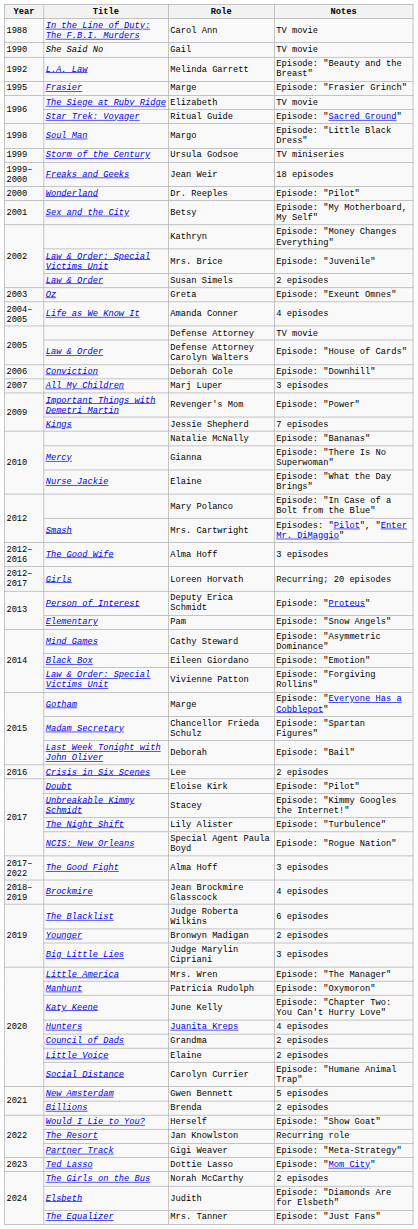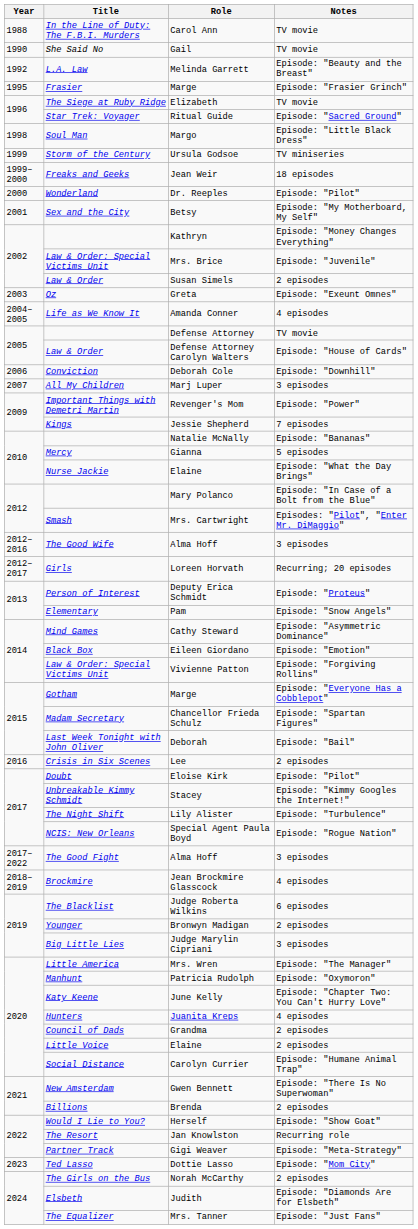Gianna | Notes: Episode: "There Is No Superwoman" -> 5 episodes
Gwen Bennett | Notes: 5 episodes -> Episode: "There Is No Superwoman"
